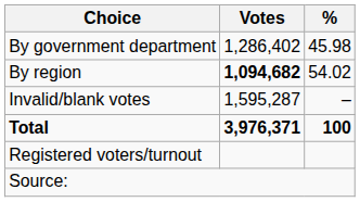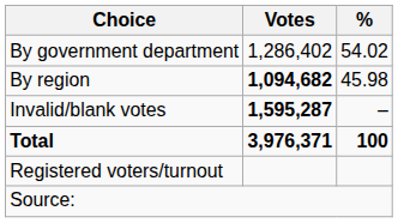By government department | %: 45.98 -> 54.02
By region | %: 54.02 -> 45.98
Invalid/blank votes | Votes: normal -> bold
